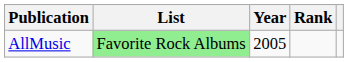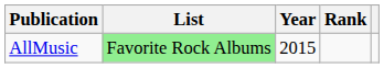AllMusic | Year: 2005 -> 2015
